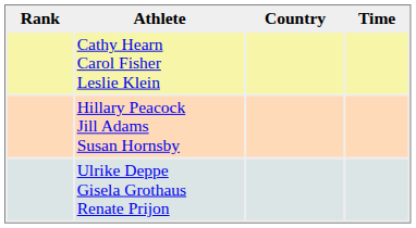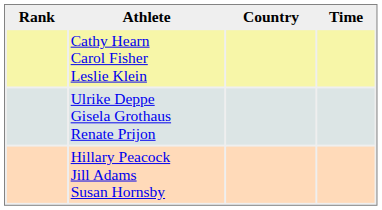rows swapped: Ulrike Deppe Gisela Grothaus Renate Prijon <-> Hillary Peacock Jill Adams Susan Hornsby
